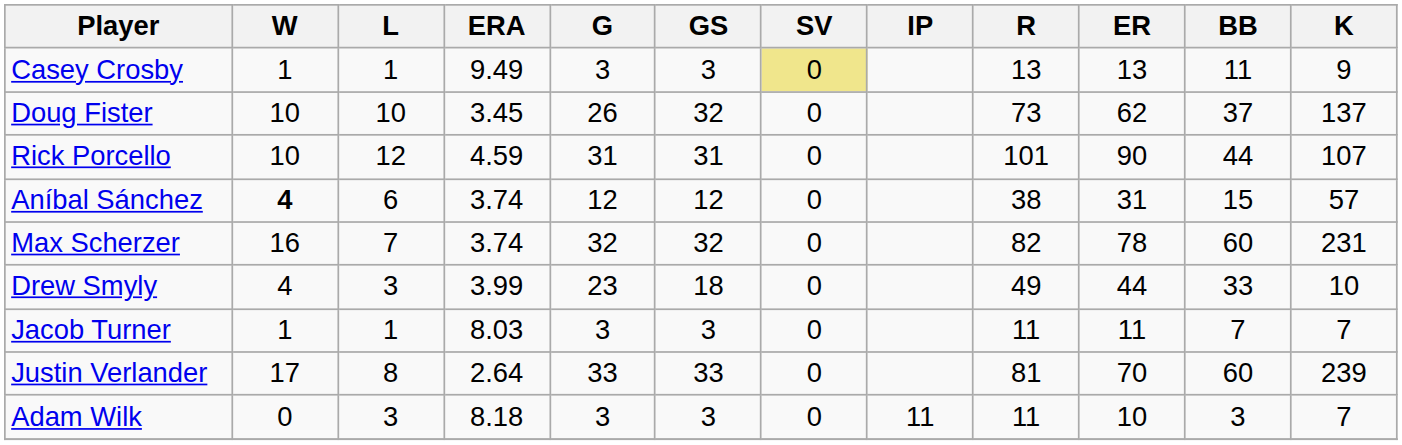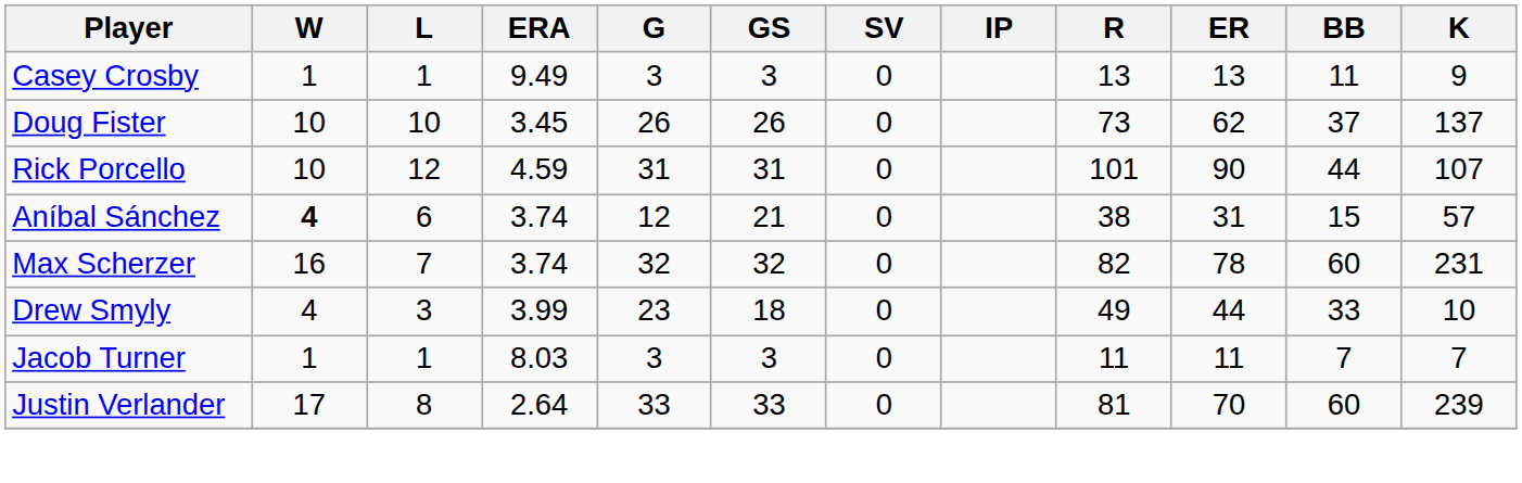Casey Crosby | SV: khaki background -> no background
Doug Fister | GS: 32 -> 26
Aníbal Sánchez | GS: 12 -> 21
- row: Adam Wilk | 0 | 3 | 8.18 | 3 | 3 | 0 | 11 | 11 | 10 | 3 | 7
